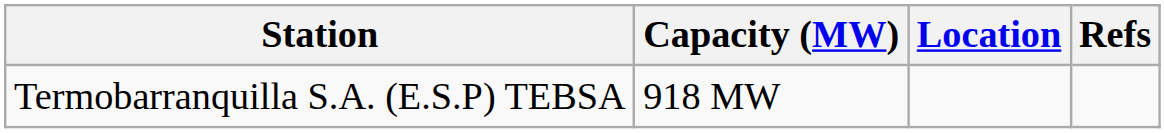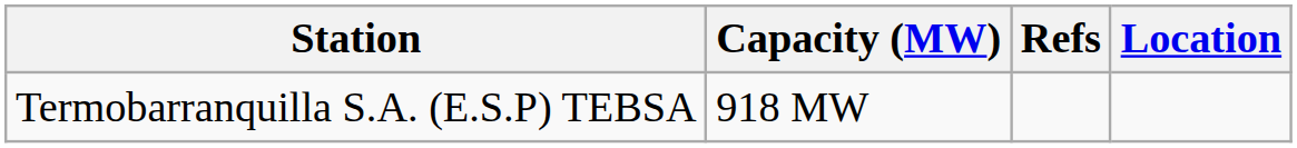columns swapped: Location <-> Refs
